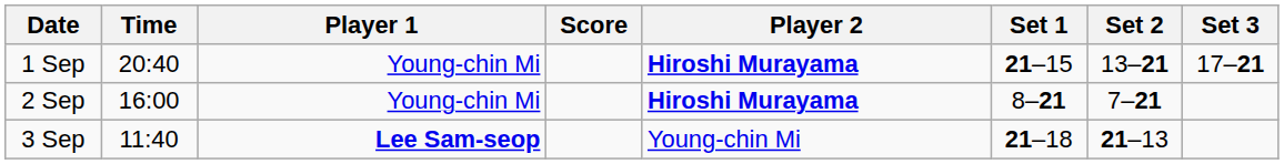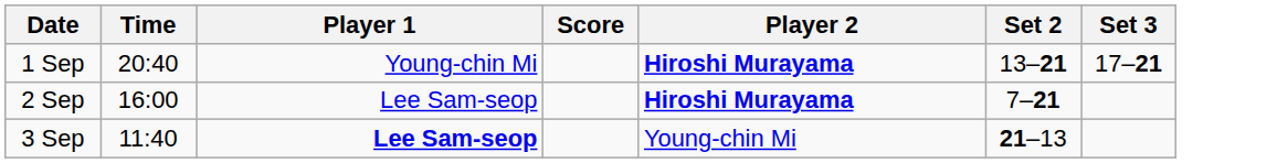- column: Set 1 | 21–15 | 8–21 | 21–18
2 Sep | Player 1: Young-chin Mi -> Lee Sam-seop
